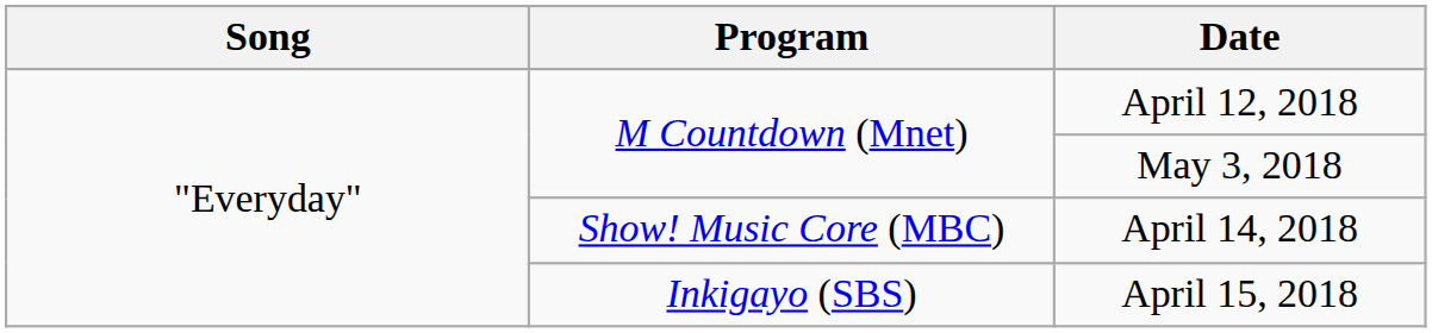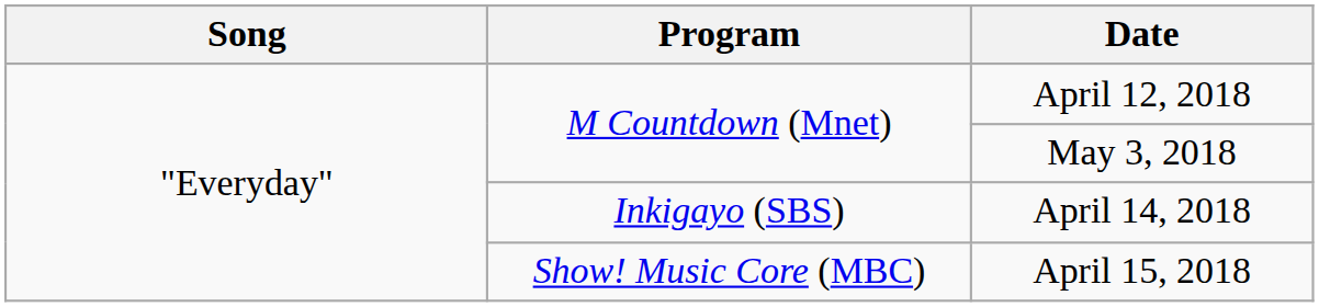April 14, 2018 | Program: Show! Music Core (MBC) -> Inkigayo (SBS)
April 15, 2018 | Program: Inkigayo (SBS) -> Show! Music Core (MBC)
